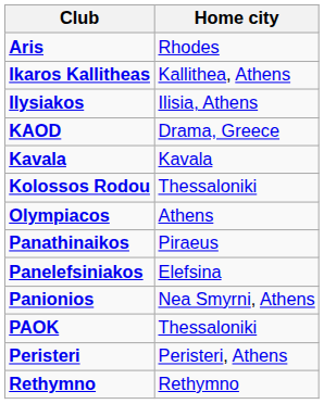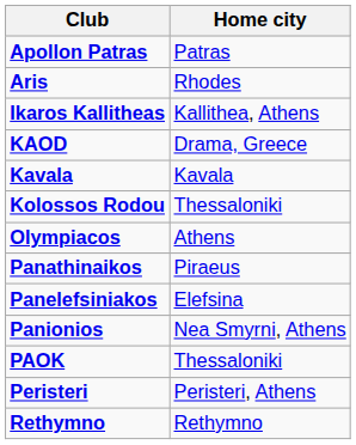+ row: Apollon Patras | Patras
- row: Ilysiakos | Ilisia, Athens
